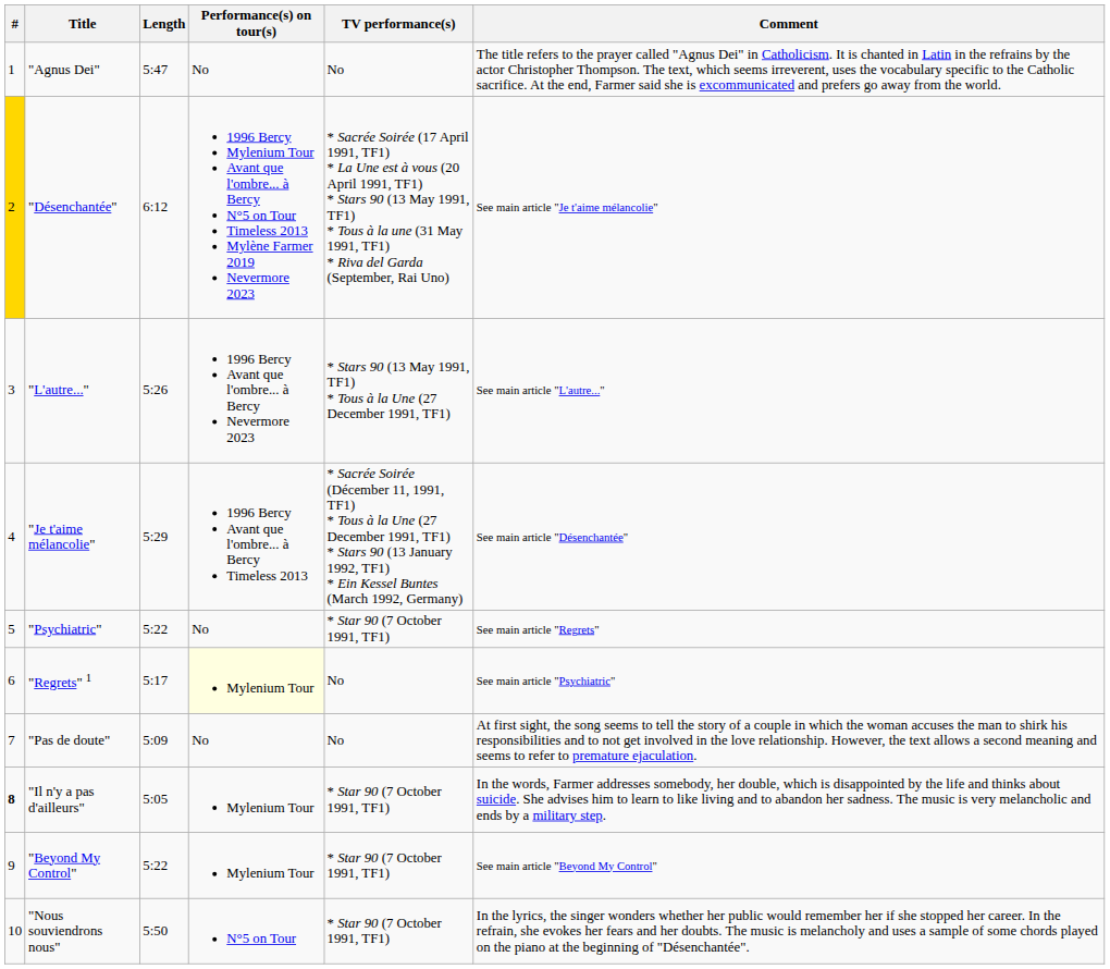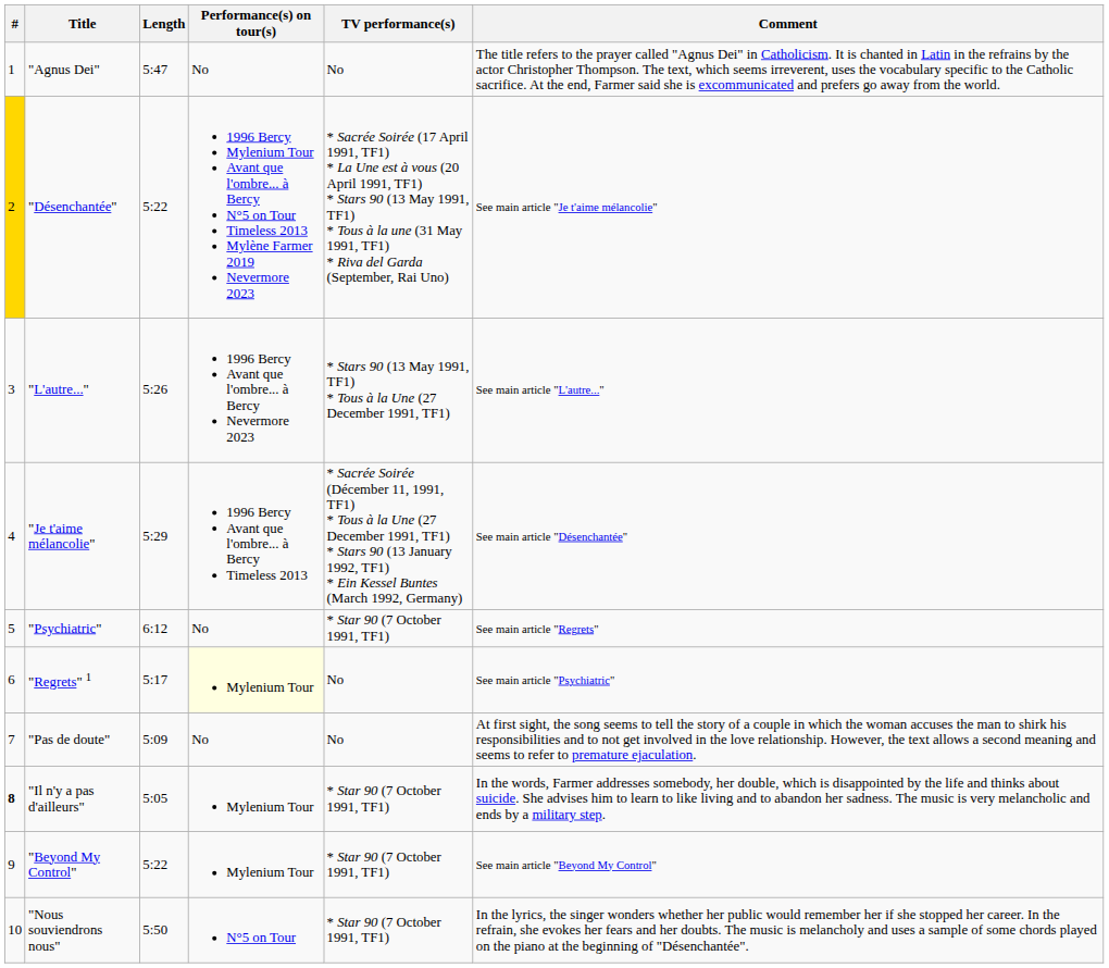"Désenchantée" | Length: 6:12 -> 5:22
"Psychiatric" | Length: 5:22 -> 6:12
